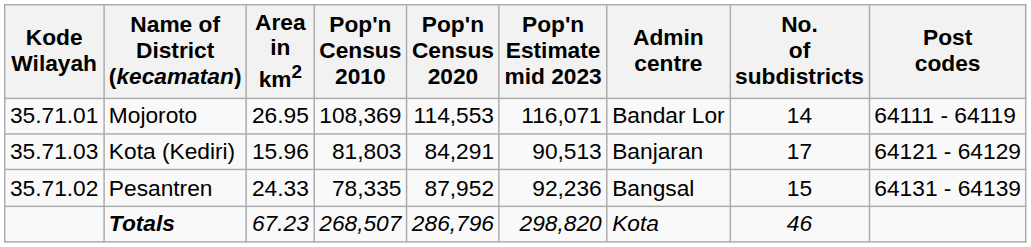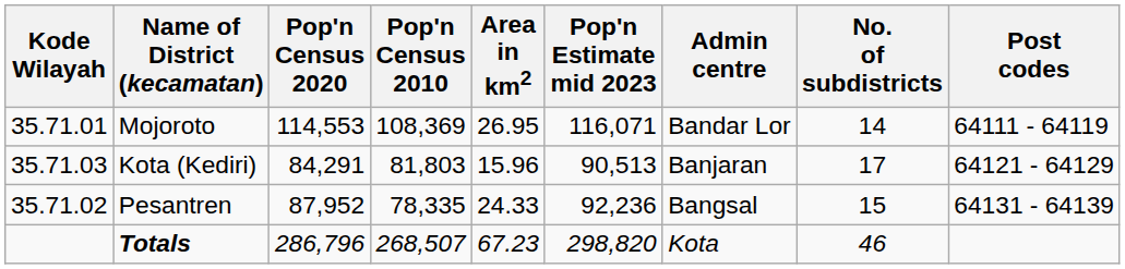columns swapped: Area in km2 <-> Pop'n Census 2020
